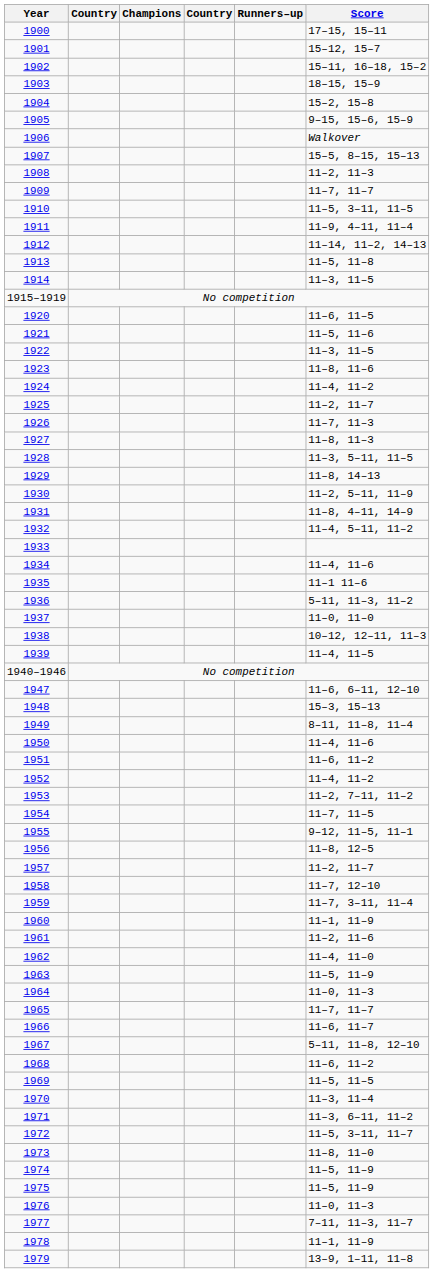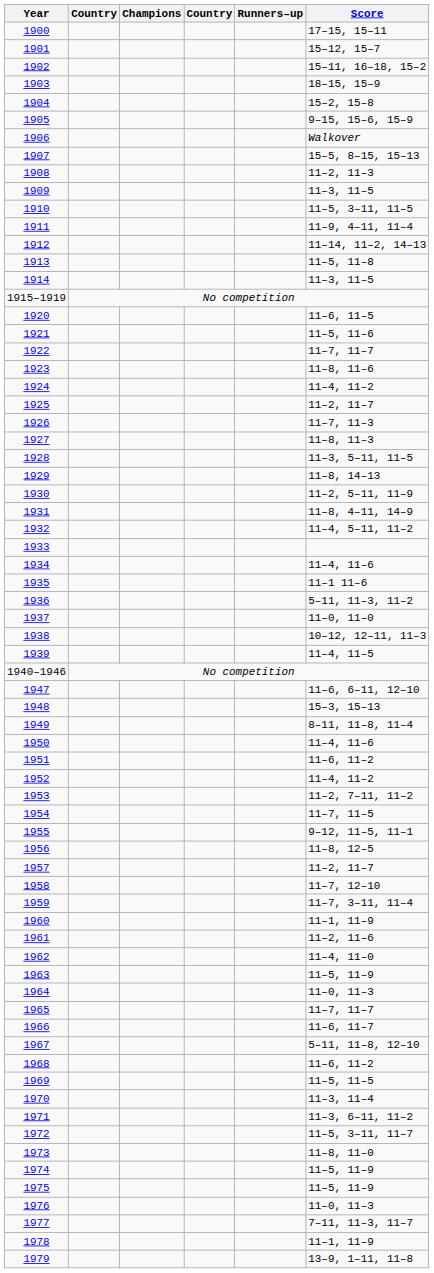1909 | Score: 11–7, 11–7 -> 11–3, 11–5
1922 | Score: 11–3, 11–5 -> 11–7, 11–7
